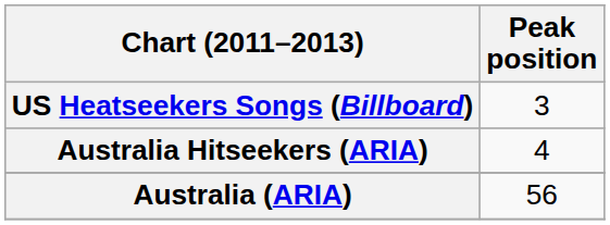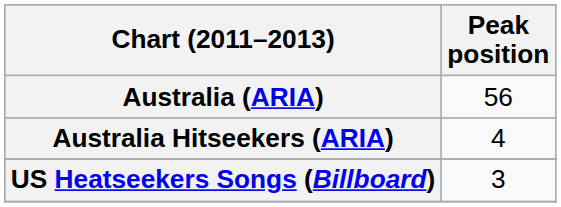rows swapped: Australia (ARIA) <-> US Heatseekers Songs (Billboard)
